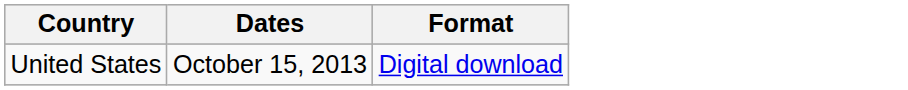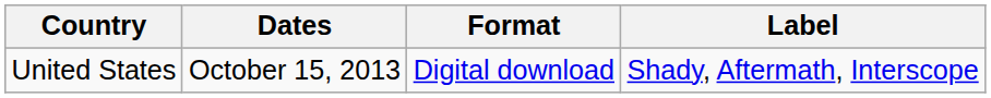+ column: Label | Shady, Aftermath, Interscope
